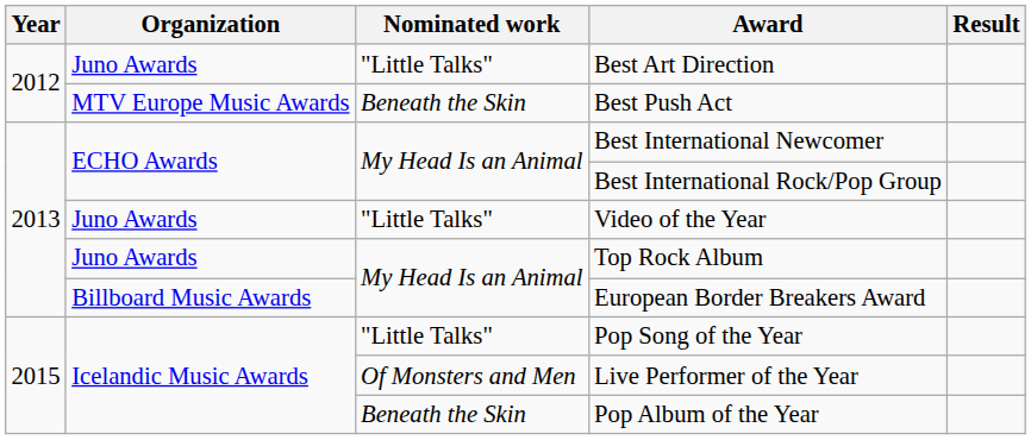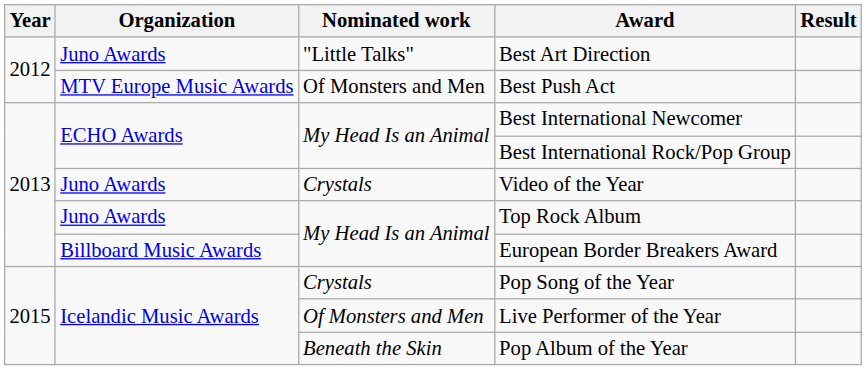Best Push Act | Nominated work: Beneath the Skin -> Of Monsters and Men
Video of the Year | Nominated work: "Little Talks" -> Crystals
Pop Song of the Year | Nominated work: "Little Talks" -> Crystals
